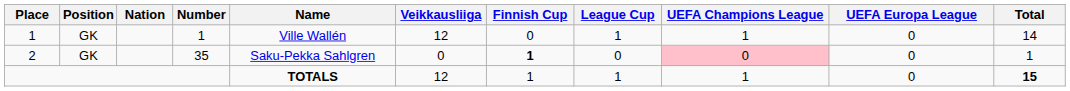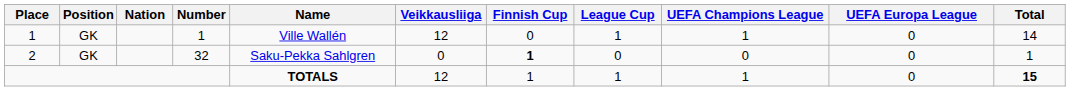2 | Number: 35 -> 32
2 | UEFA Champions League: pink background -> no background
